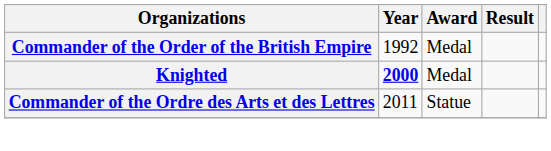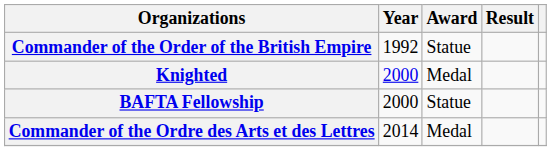Commander of the Order of the British Empire | Award: Medal -> Statue
Knighted | Year: bold -> normal
+ row: BAFTA Fellowship | 2000 | Statue
Commander of the Ordre des Arts et des Lettres | Year: 2011 -> 2014
Commander of the Ordre des Arts et des Lettres | Award: Statue -> Medal
